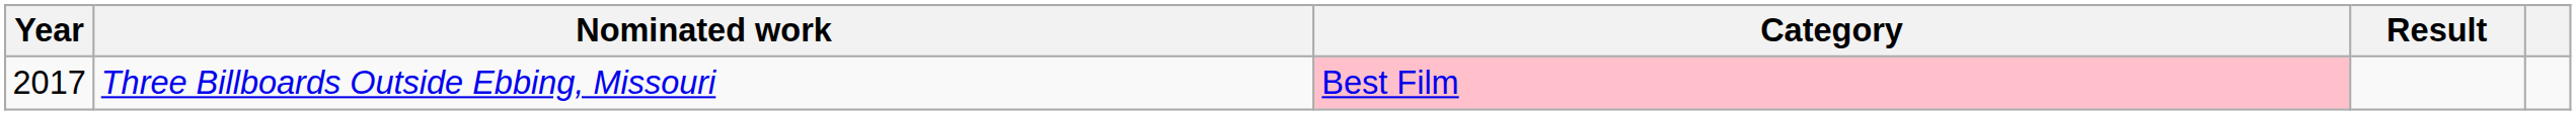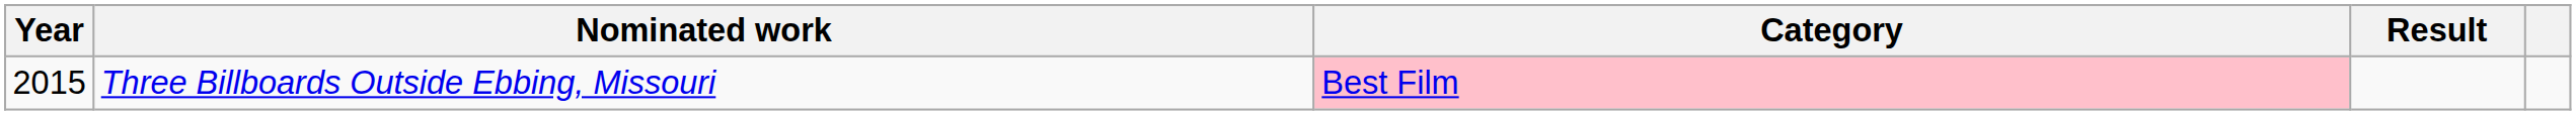Three Billboards Outside Ebbing, Missouri | Year: 2017 -> 2015
